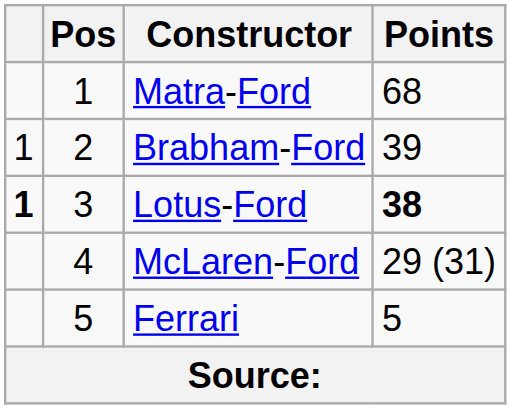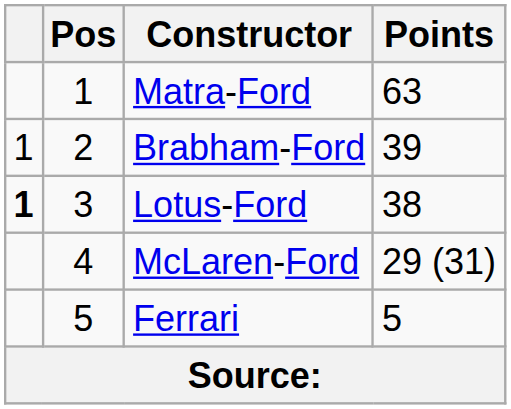Matra-Ford | Points: 68 -> 63
Lotus-Ford | Points: bold -> normal
